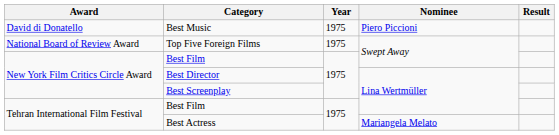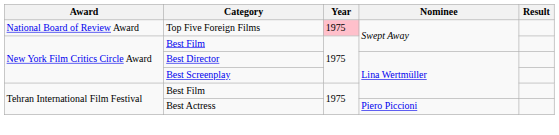- row: David di Donatello | Best Music | 1975 | Piero Piccioni
Top Five Foreign Films | Year: no background -> pink background
Best Actress | Nominee: Mariangela Melato -> Piero Piccioni
